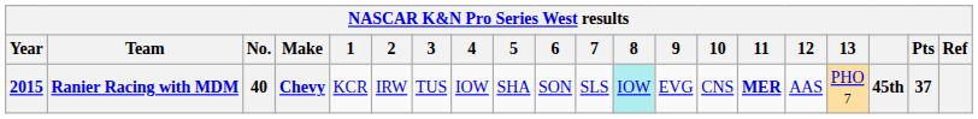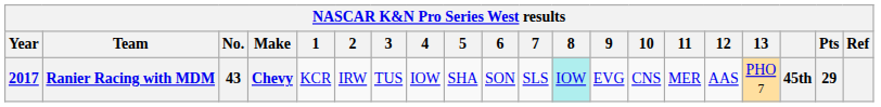Ranier Racing with MDM | Year: 2015 -> 2017
Ranier Racing with MDM | No.: 40 -> 43
Ranier Racing with MDM | 11: bold -> normal
Ranier Racing with MDM | Pts: 37 -> 29
